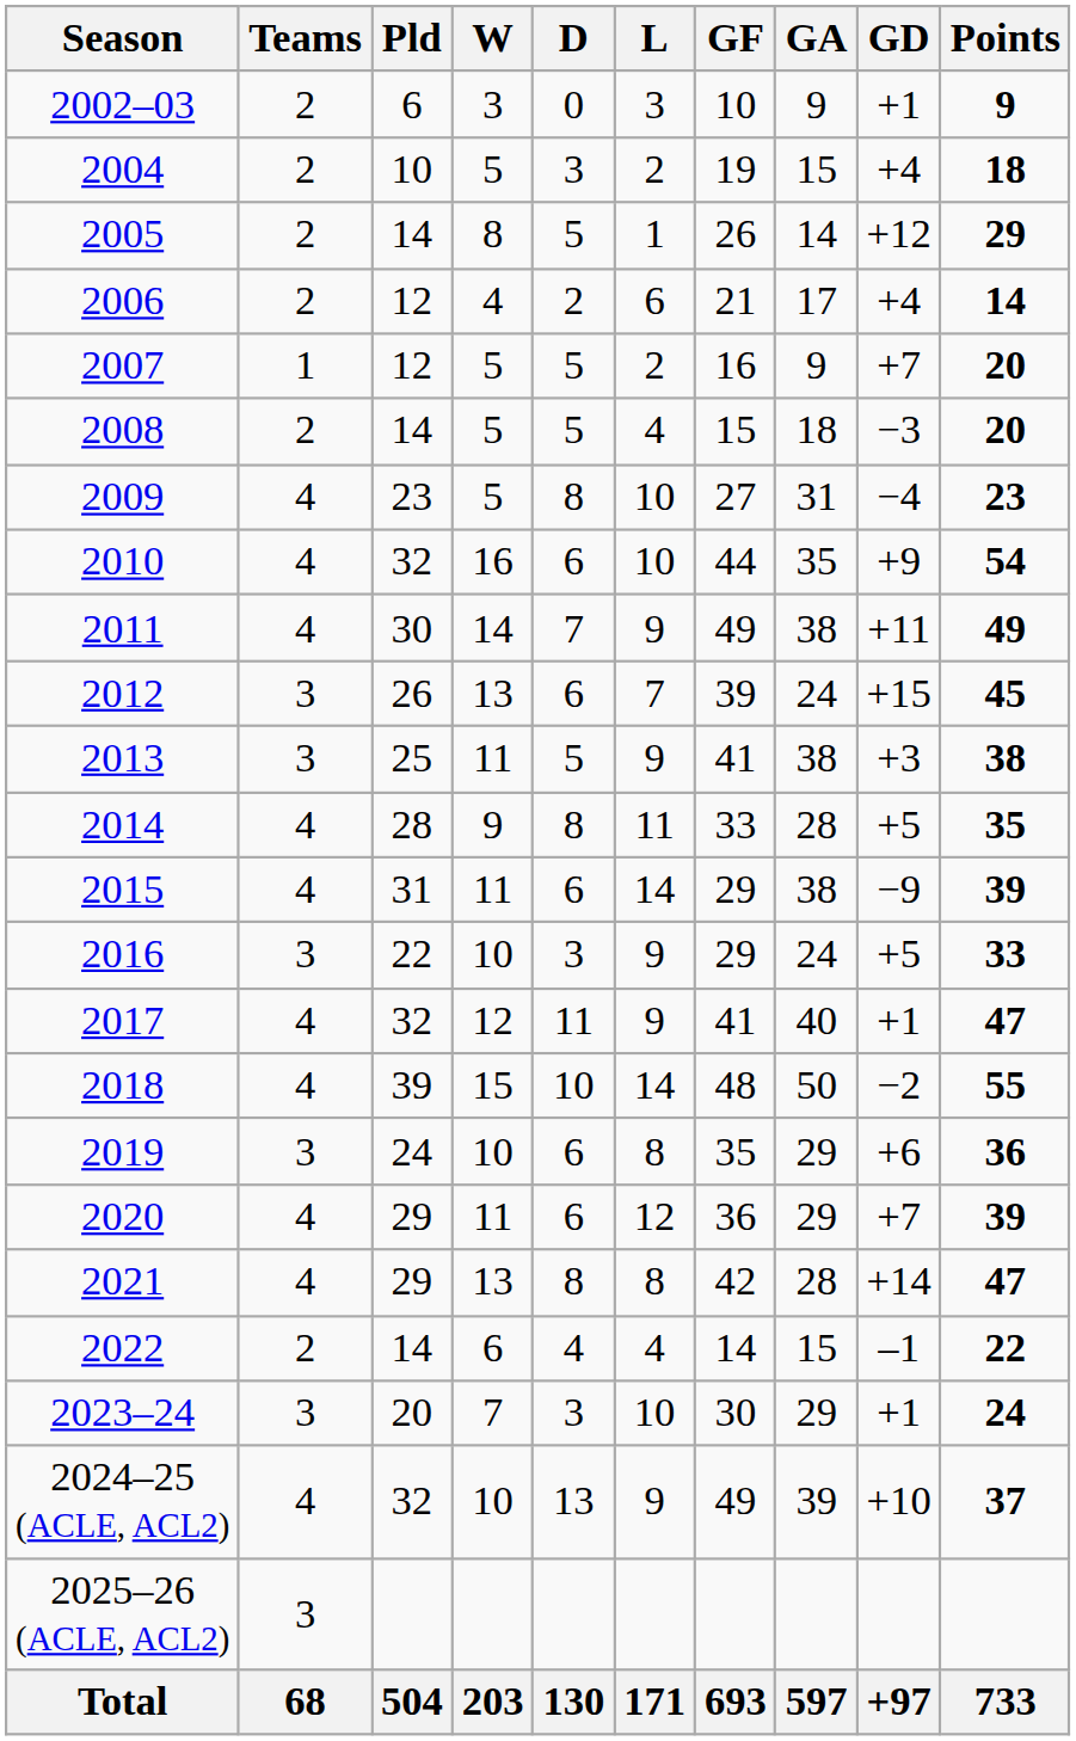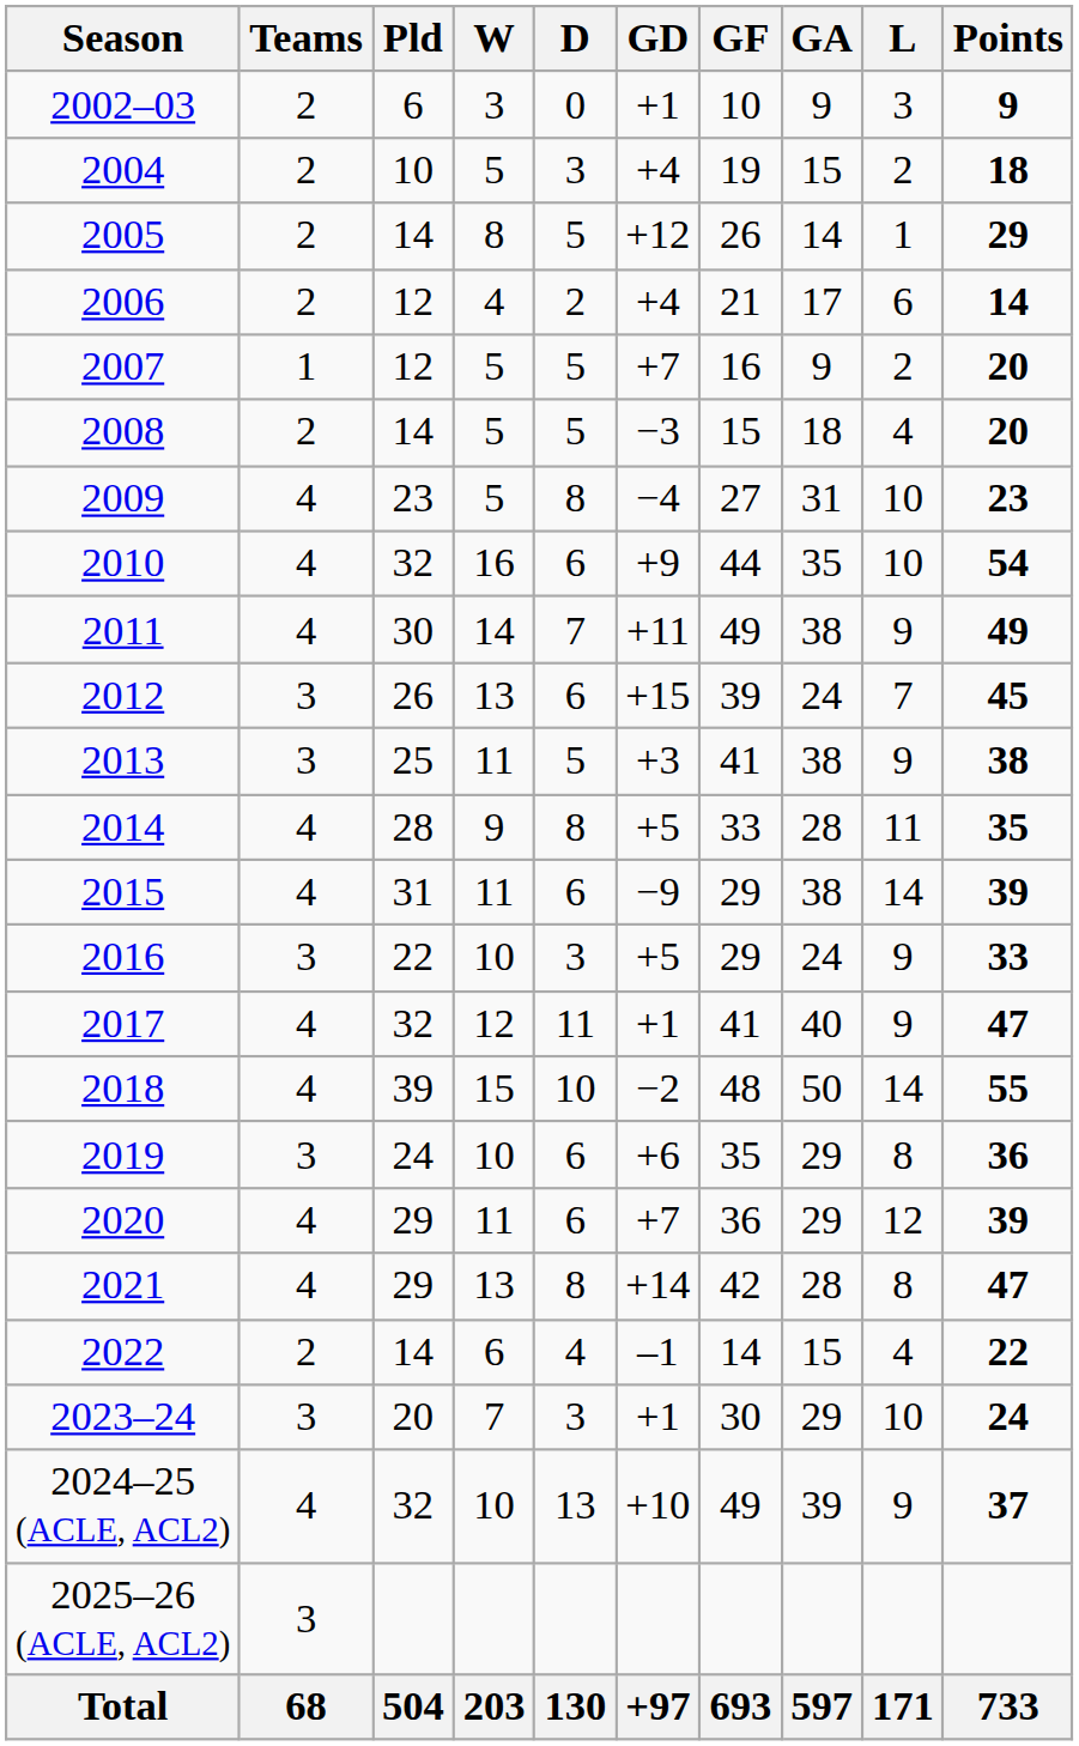columns swapped: L <-> GD
